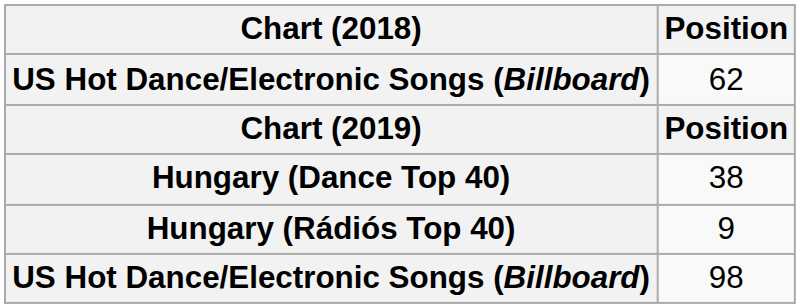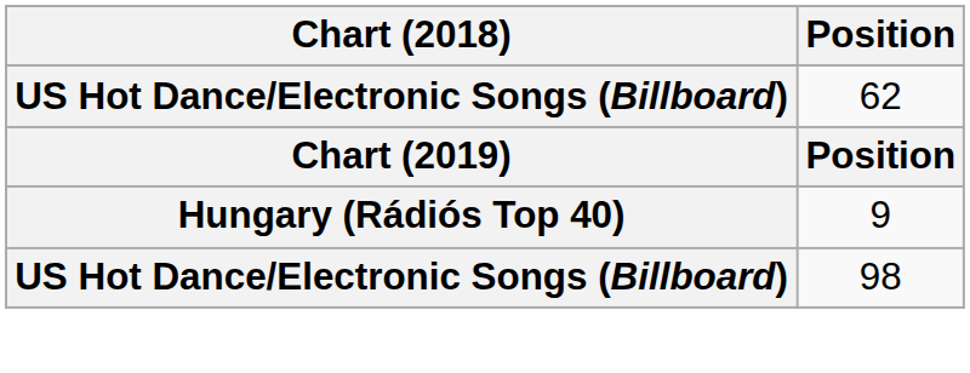- row: Hungary (Dance Top 40) | 38
